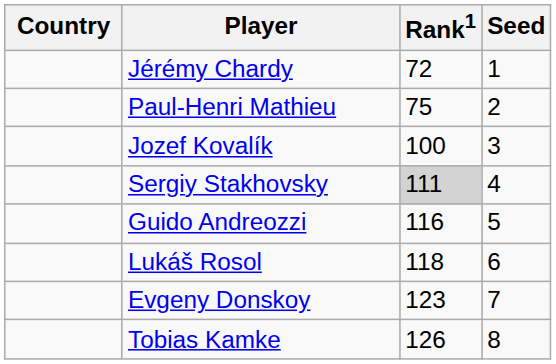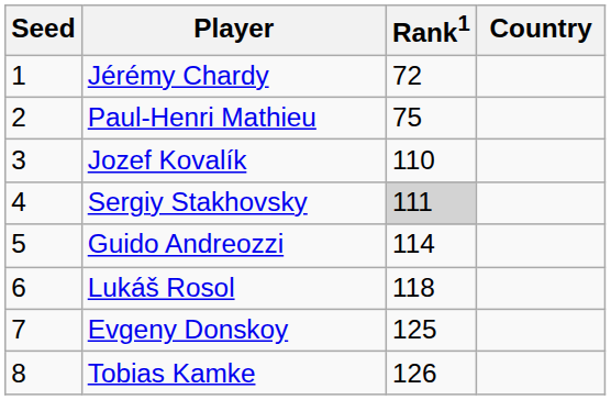columns swapped: Country <-> Seed
Jozef Kovalík | Rank1: 100 -> 110
Guido Andreozzi | Rank1: 116 -> 114
Evgeny Donskoy | Rank1: 123 -> 125
